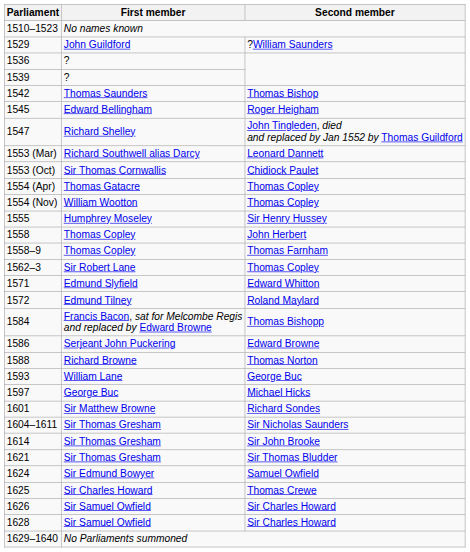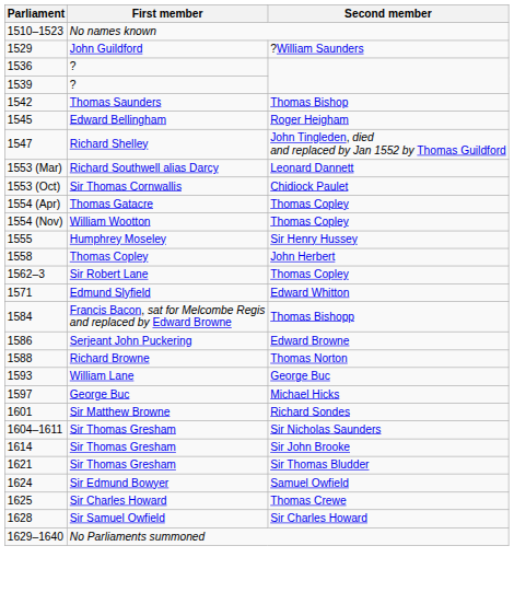- row: 1558–9 | Thomas Copley | Thomas Farnham
- row: 1572 | Edmund Tilney | Roland Maylard
- row: 1626 | Sir Samuel Owfield | Sir Charles Howard
